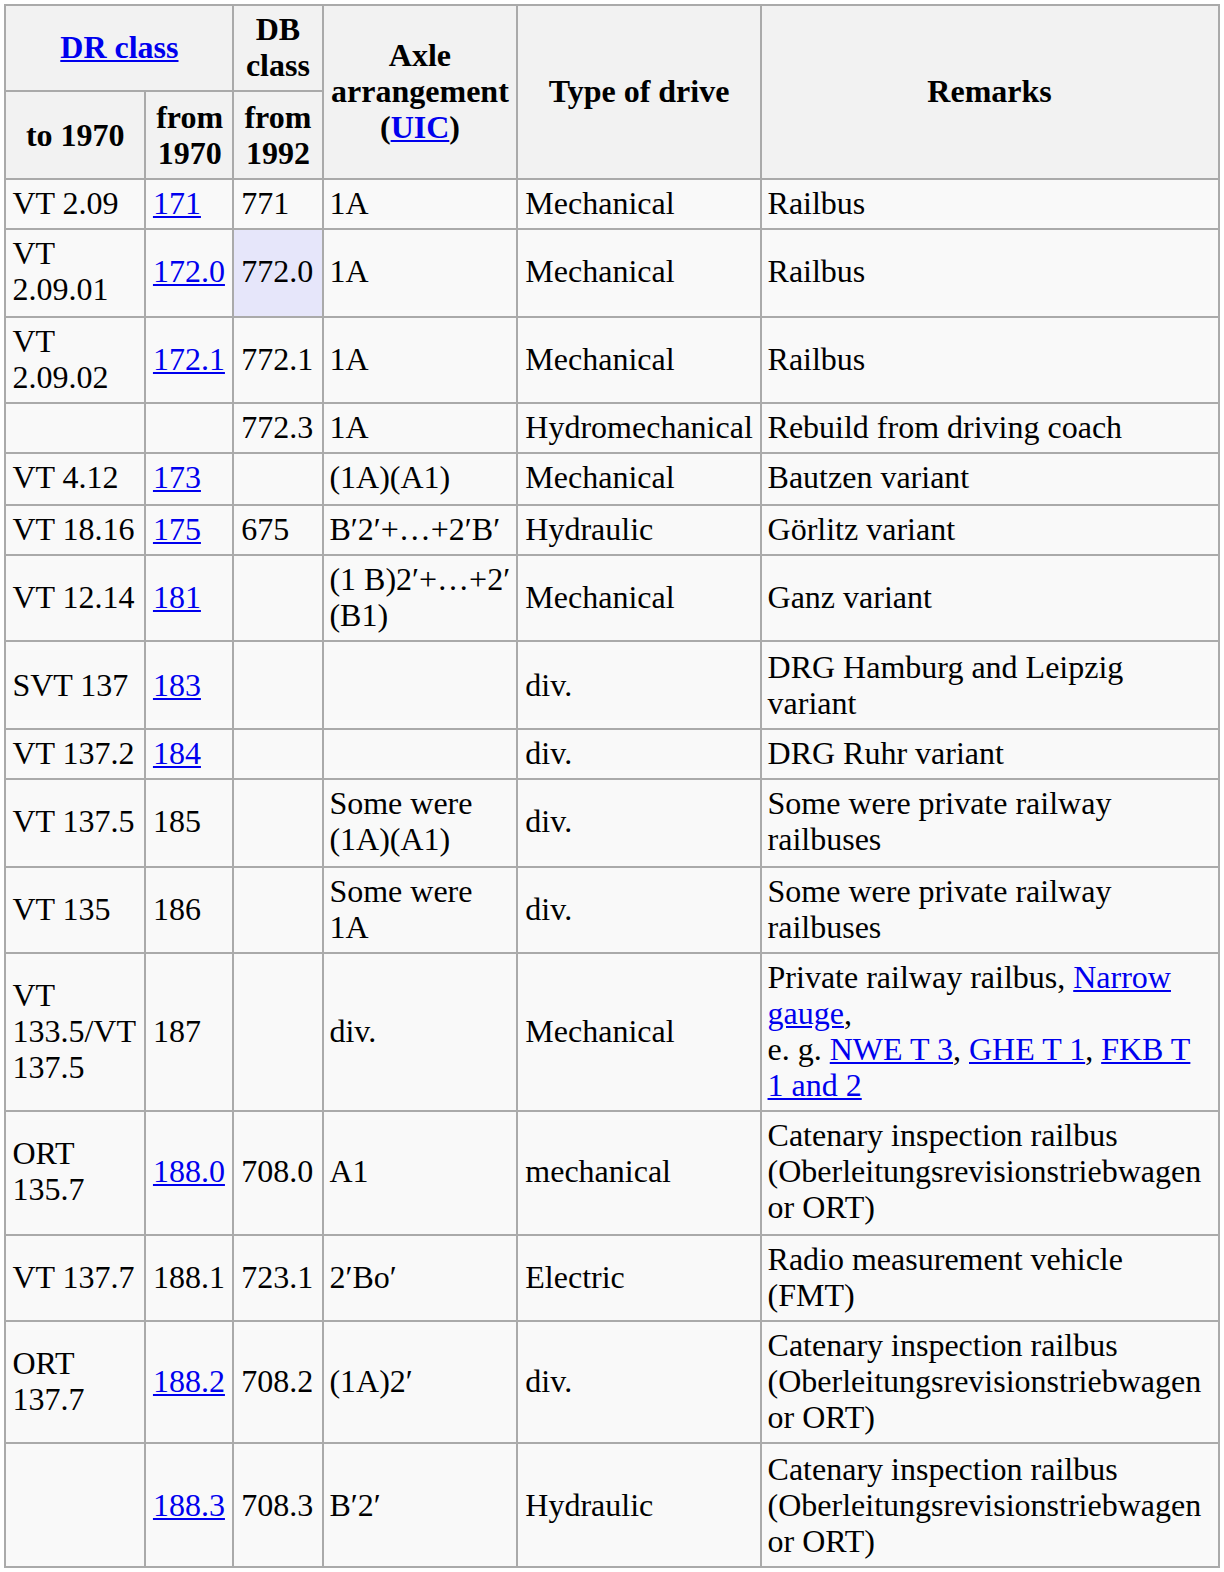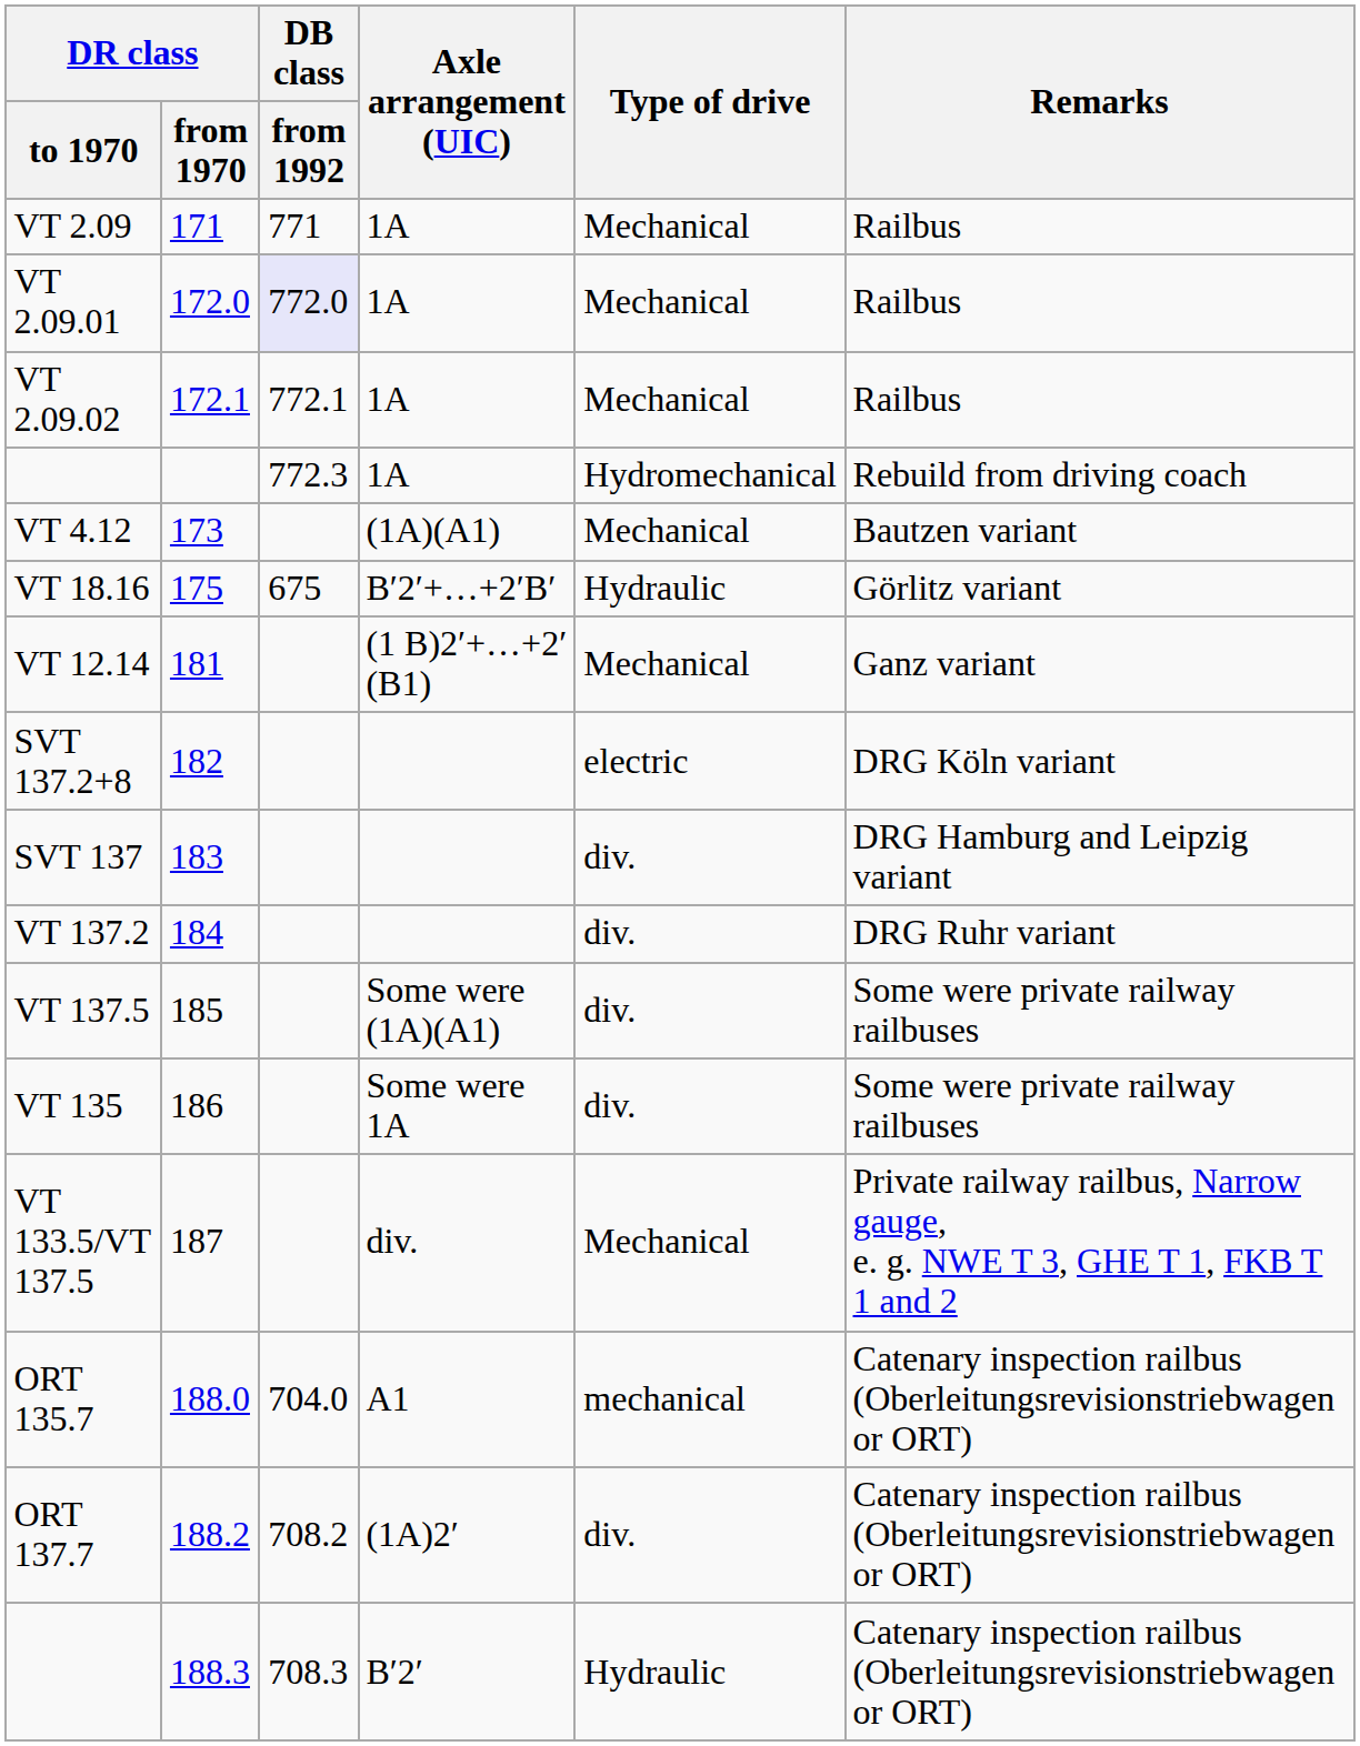+ row: SVT 137.2+8 | 182 | electric | DRG Köln variant
ORT 135.7 | DB class / from 1992: 708.0 -> 704.0
- row: VT 137.7 | 188.1 | 723.1 | 2′Bo′ | Electric | Radio measurement vehicle (FMT)
